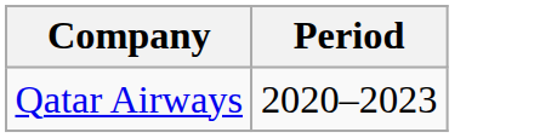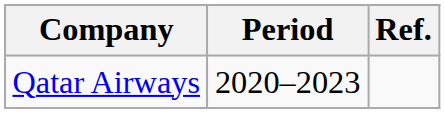+ column: Ref.
